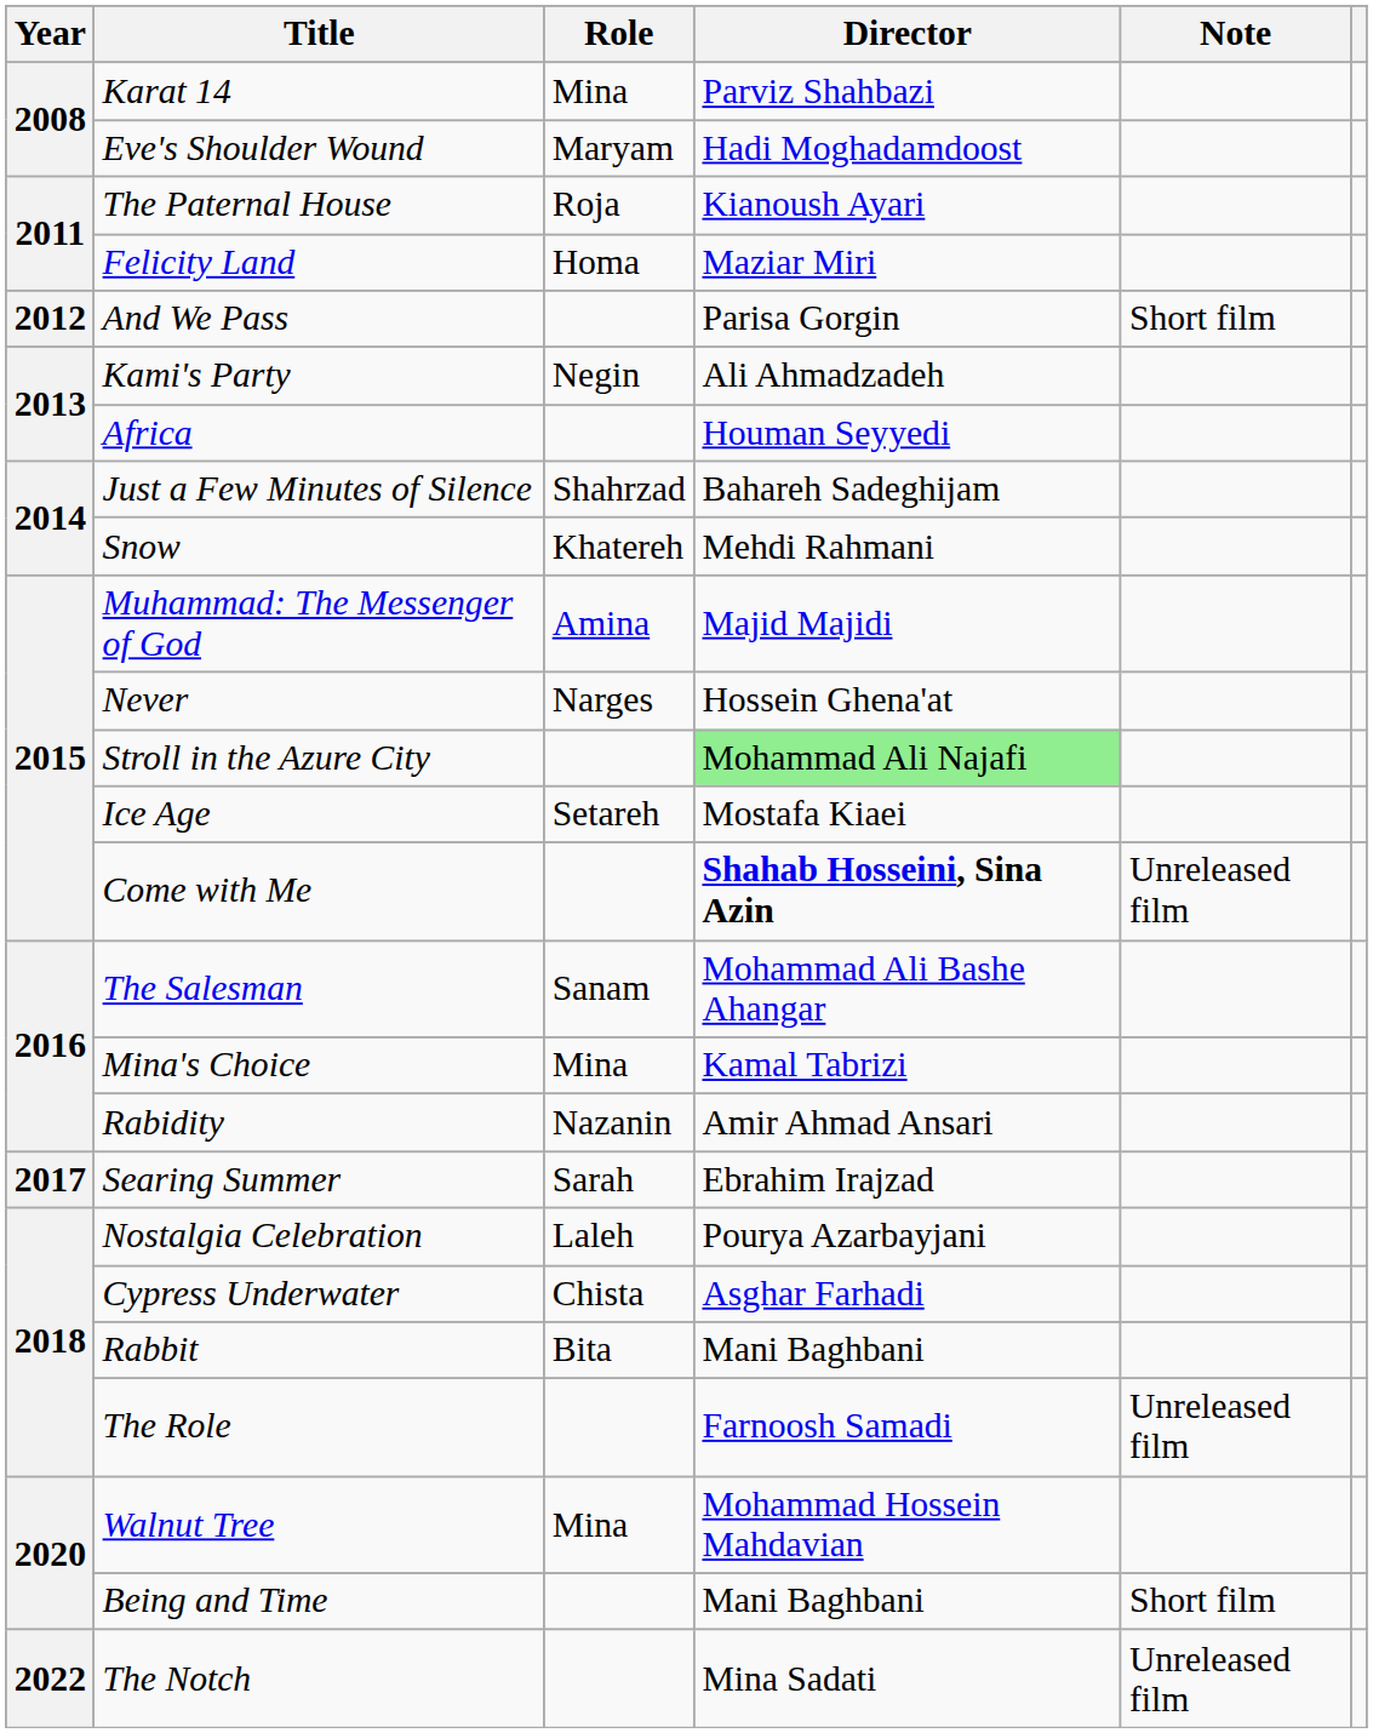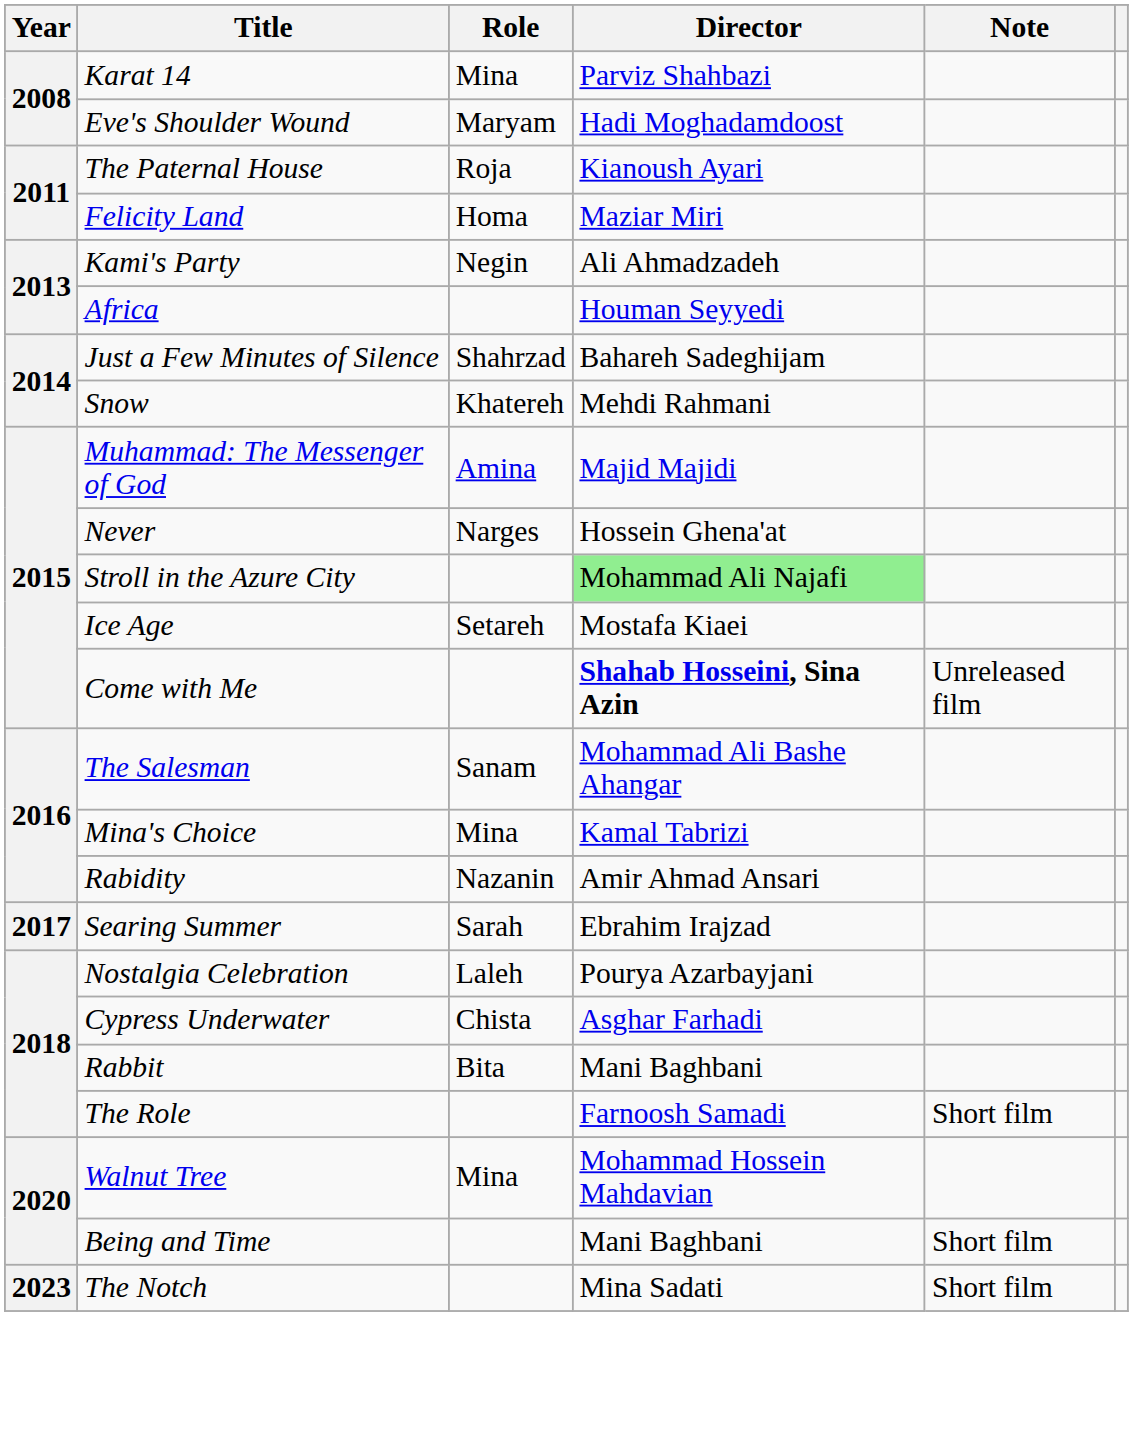- row: 2012 | And We Pass | Parisa Gorgin | Short film
The Role | Note: Unreleased film -> Short film
The Notch | Year: 2022 -> 2023
The Notch | Note: Unreleased film -> Short film
